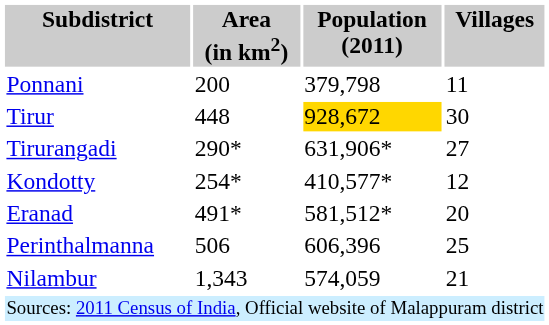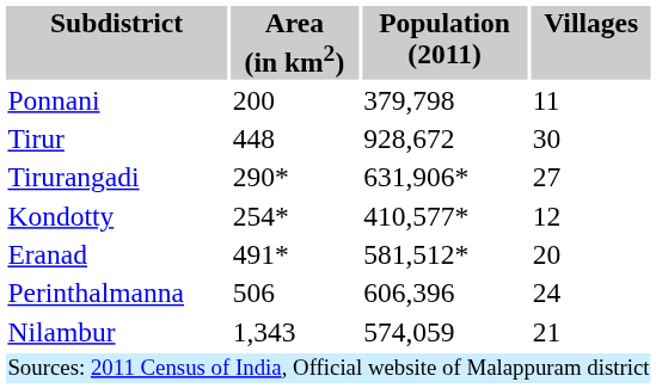Tirur | Population (2011): gold background -> no background
Perinthalmanna | Villages: 25 -> 24
